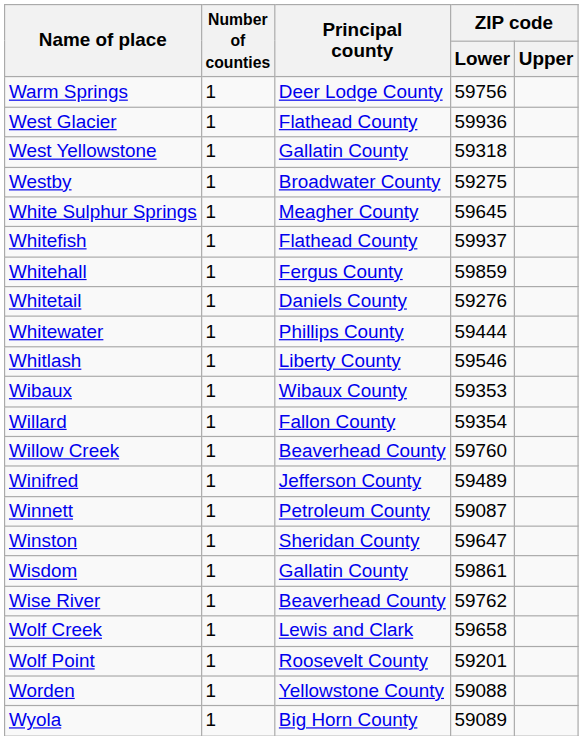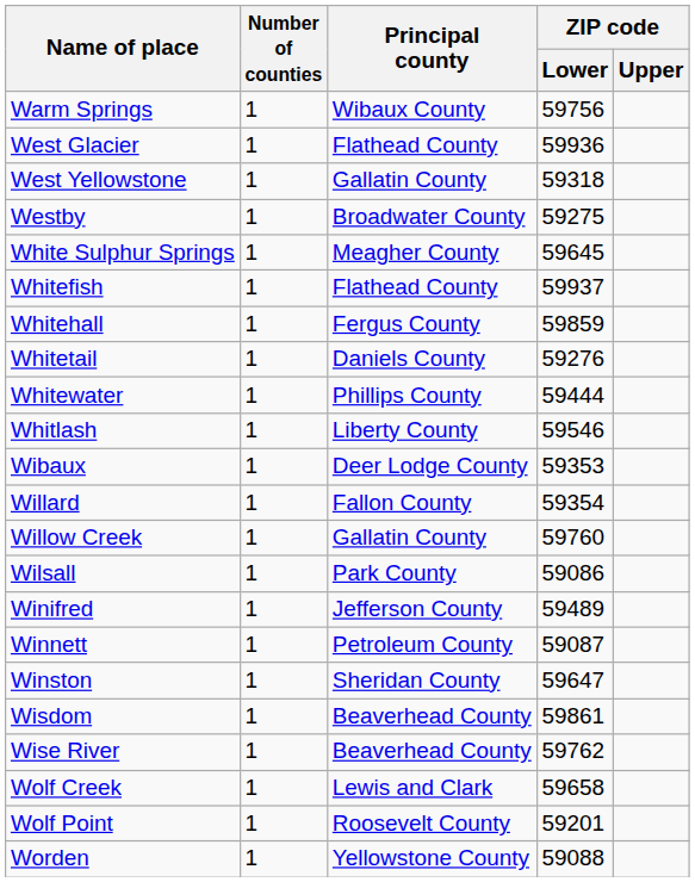Warm Springs | Principal county: Deer Lodge County -> Wibaux County
Wibaux | Principal county: Wibaux County -> Deer Lodge County
Willow Creek | Principal county: Beaverhead County -> Gallatin County
+ row: Wilsall | 1 | Park County | 59086
Wisdom | Principal county: Gallatin County -> Beaverhead County
- row: Wyola | 1 | Big Horn County | 59089
